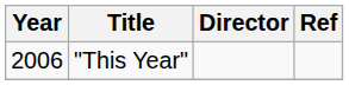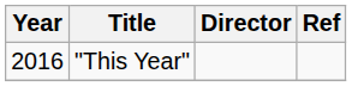"This Year" | Year: 2006 -> 2016
